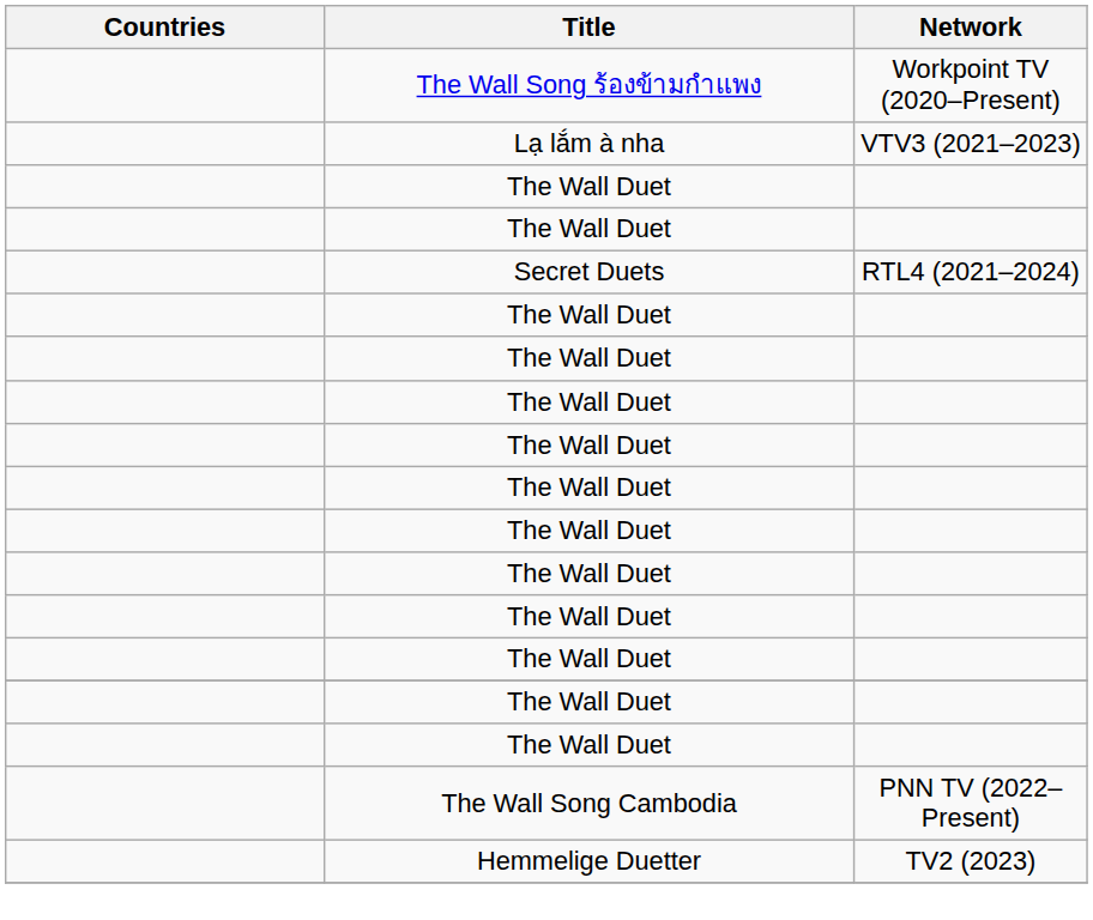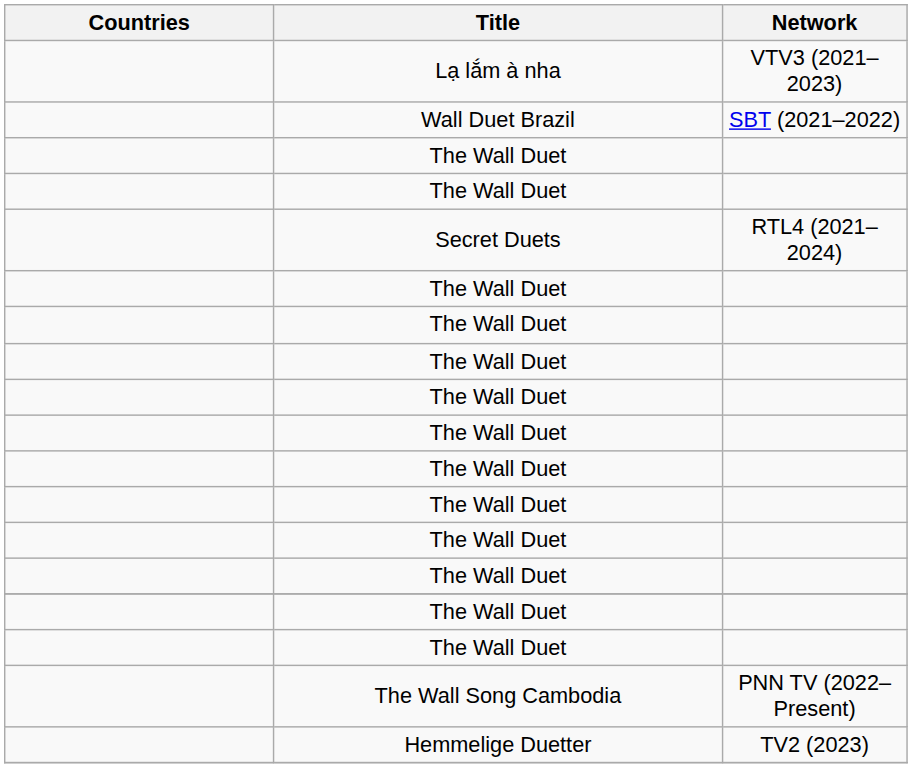- row: The Wall Song ร้องข้ามกำแพง | Workpoint TV (2020–Present)
+ row: Wall Duet Brazil | SBT (2021–2022)
